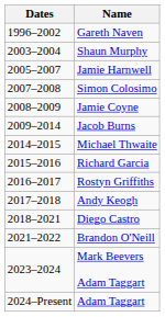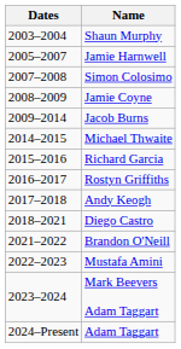- row: 1996–2002 | Gareth Naven
+ row: 2022–2023 | Mustafa Amini
